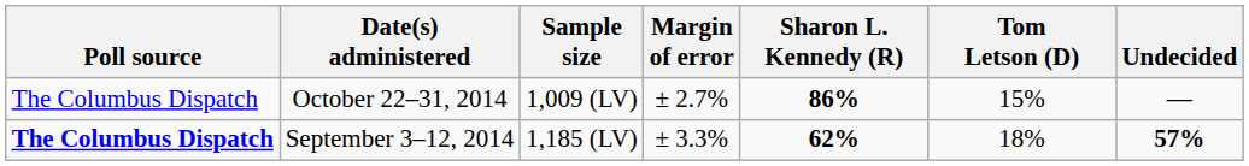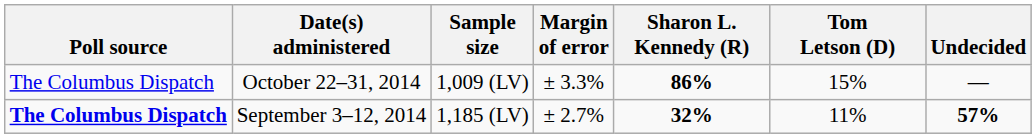October 22–31, 2014 | Margin of error: ± 2.7% -> ± 3.3%
September 3–12, 2014 | Margin of error: ± 3.3% -> ± 2.7%
September 3–12, 2014 | Sharon L. Kennedy (R): 62% -> 32%
September 3–12, 2014 | Tom Letson (D): 18% -> 11%
